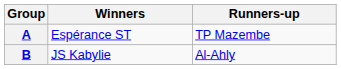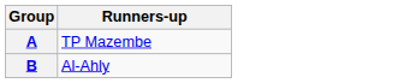- column: Winners | Espérance ST | JS Kabylie
